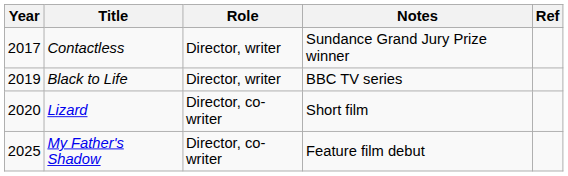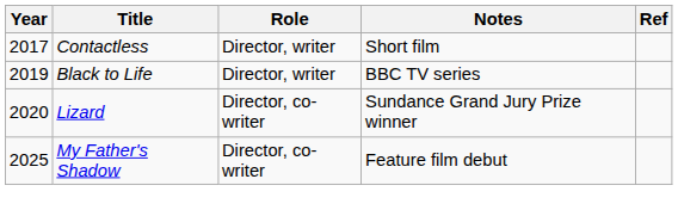Contactless | Notes: Sundance Grand Jury Prize winner -> Short film
Lizard | Notes: Short film -> Sundance Grand Jury Prize winner
